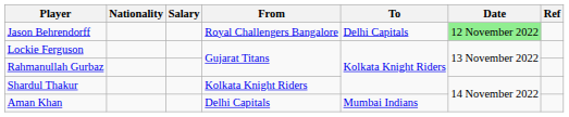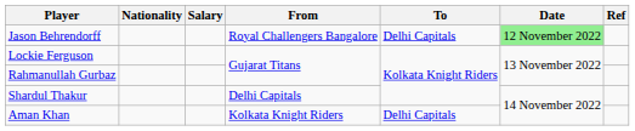Shardul Thakur | From: Kolkata Knight Riders -> Delhi Capitals
Aman Khan | From: Delhi Capitals -> Kolkata Knight Riders
Aman Khan | To: Mumbai Indians -> Delhi Capitals
